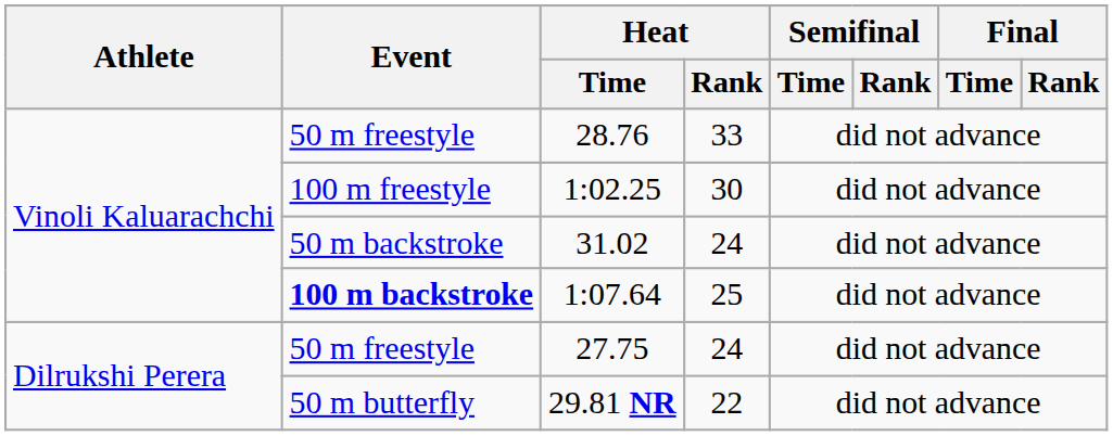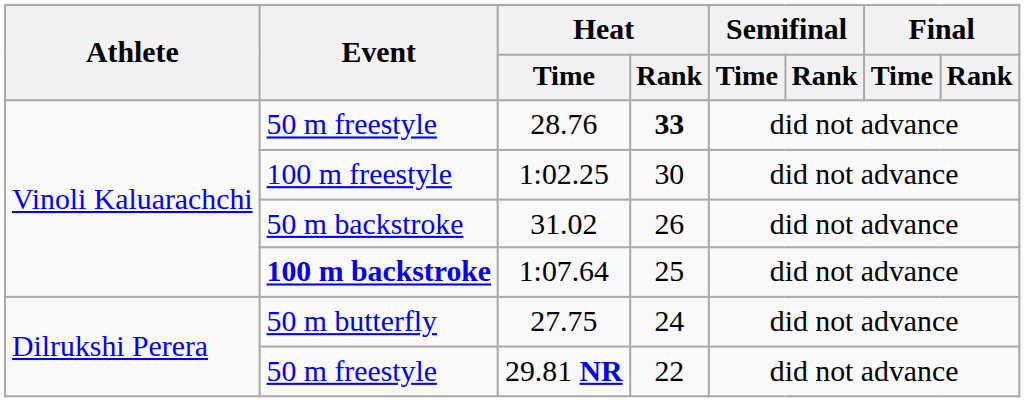28.76 | Heat / Rank: normal -> bold
31.02 | Heat / Rank: 24 -> 26
27.75 | Event: 50 m freestyle -> 50 m butterfly
29.81 NR | Event: 50 m butterfly -> 50 m freestyle
